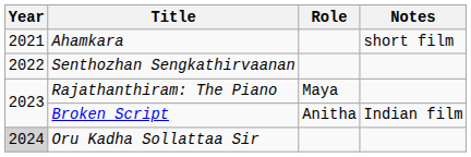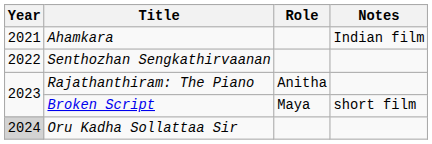Ahamkara | Notes: short film -> Indian film
Rajathanthiram: The Piano | Role: Maya -> Anitha
Broken Script | Role: Anitha -> Maya
Broken Script | Notes: Indian film -> short film
